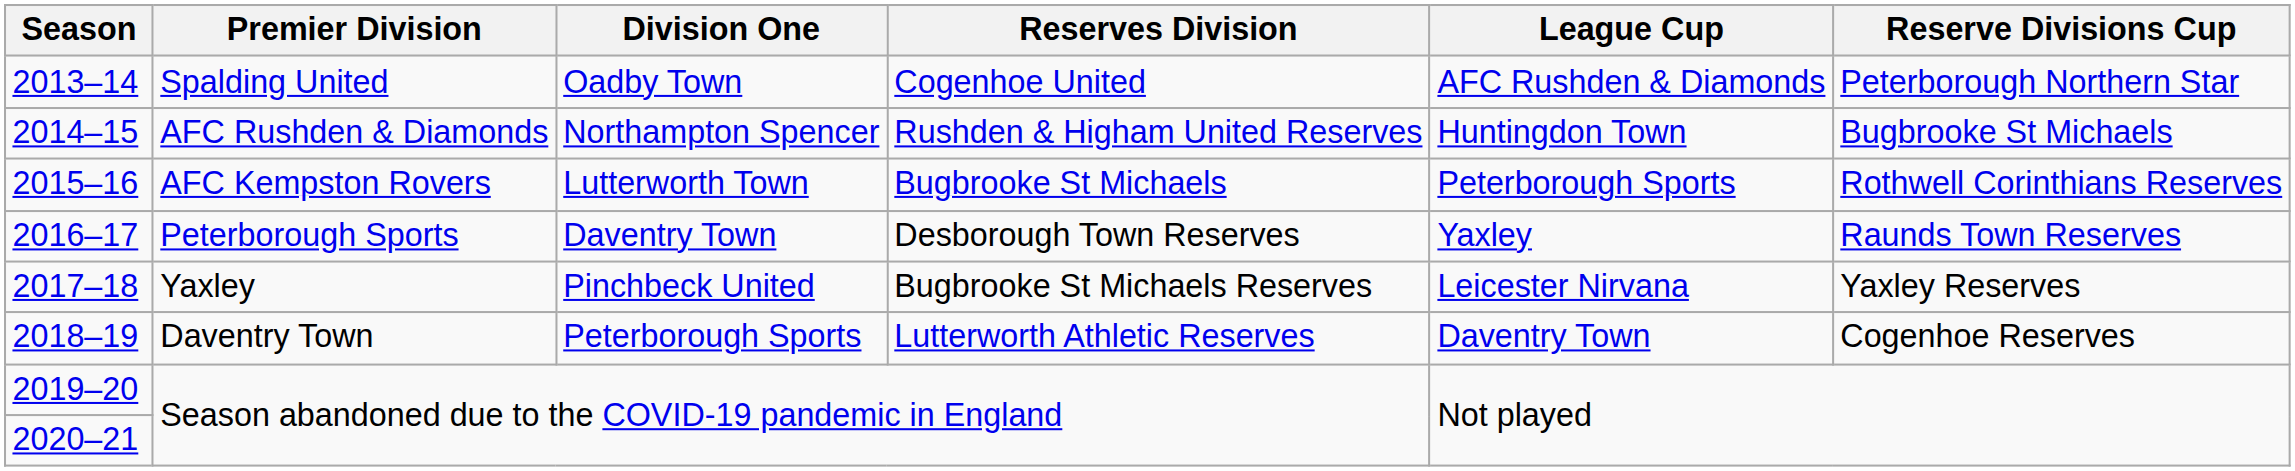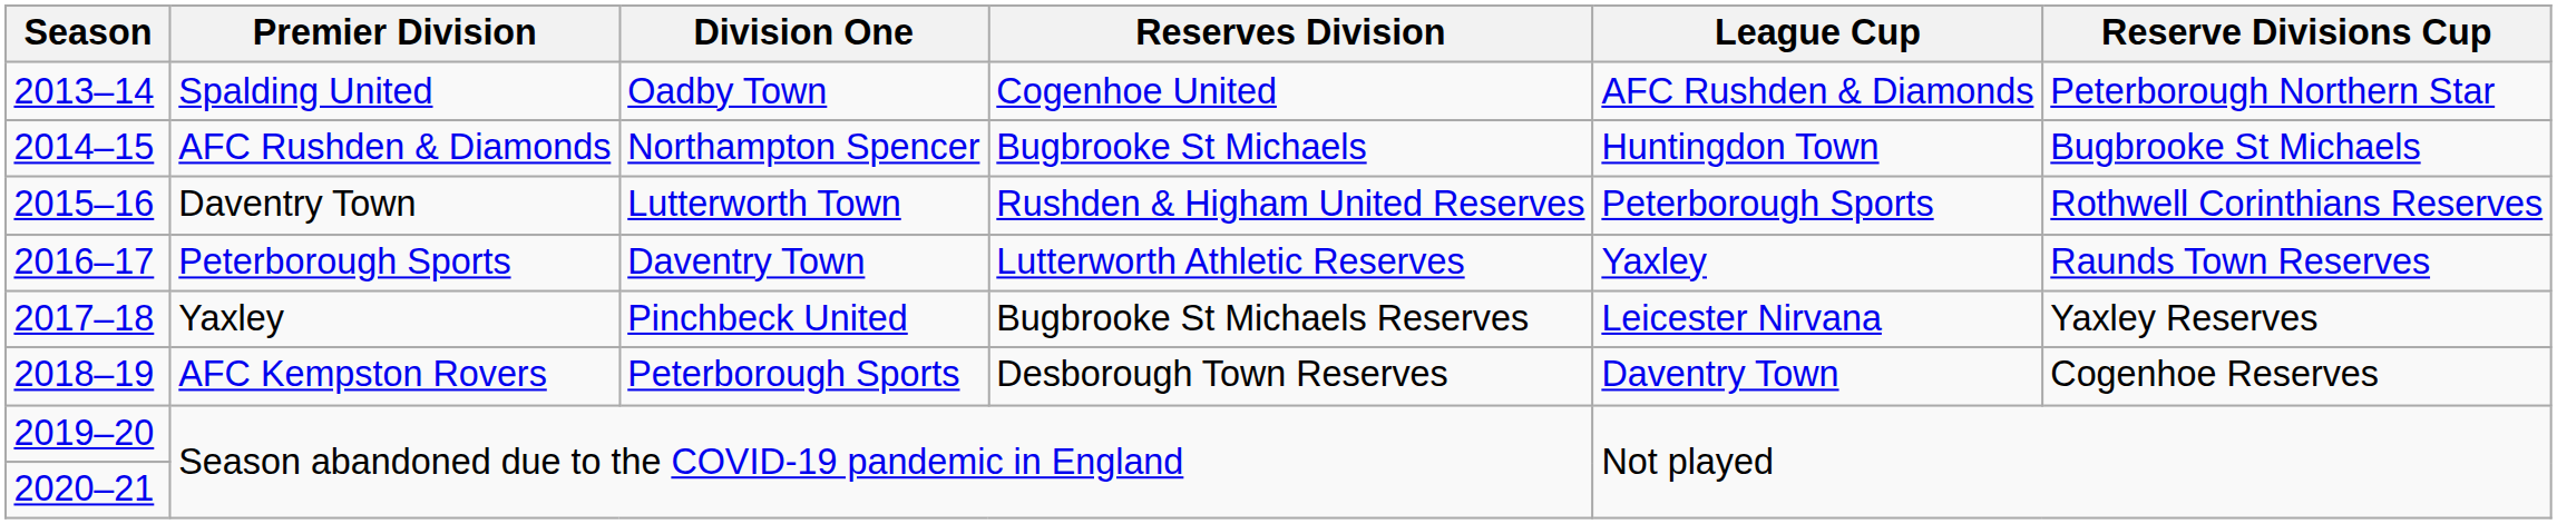2014–15 | Reserves Division: Rushden & Higham United Reserves -> Bugbrooke St Michaels
2015–16 | Premier Division: AFC Kempston Rovers -> Daventry Town
2015–16 | Reserves Division: Bugbrooke St Michaels -> Rushden & Higham United Reserves
2016–17 | Reserves Division: Desborough Town Reserves -> Lutterworth Athletic Reserves
2018–19 | Premier Division: Daventry Town -> AFC Kempston Rovers
2018–19 | Reserves Division: Lutterworth Athletic Reserves -> Desborough Town Reserves
